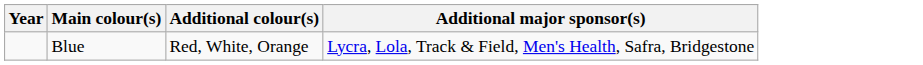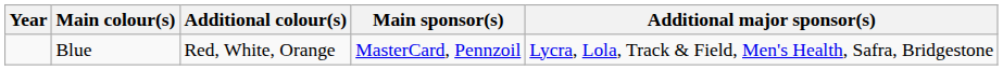+ column: Main sponsor(s) | MasterCard, Pennzoil
